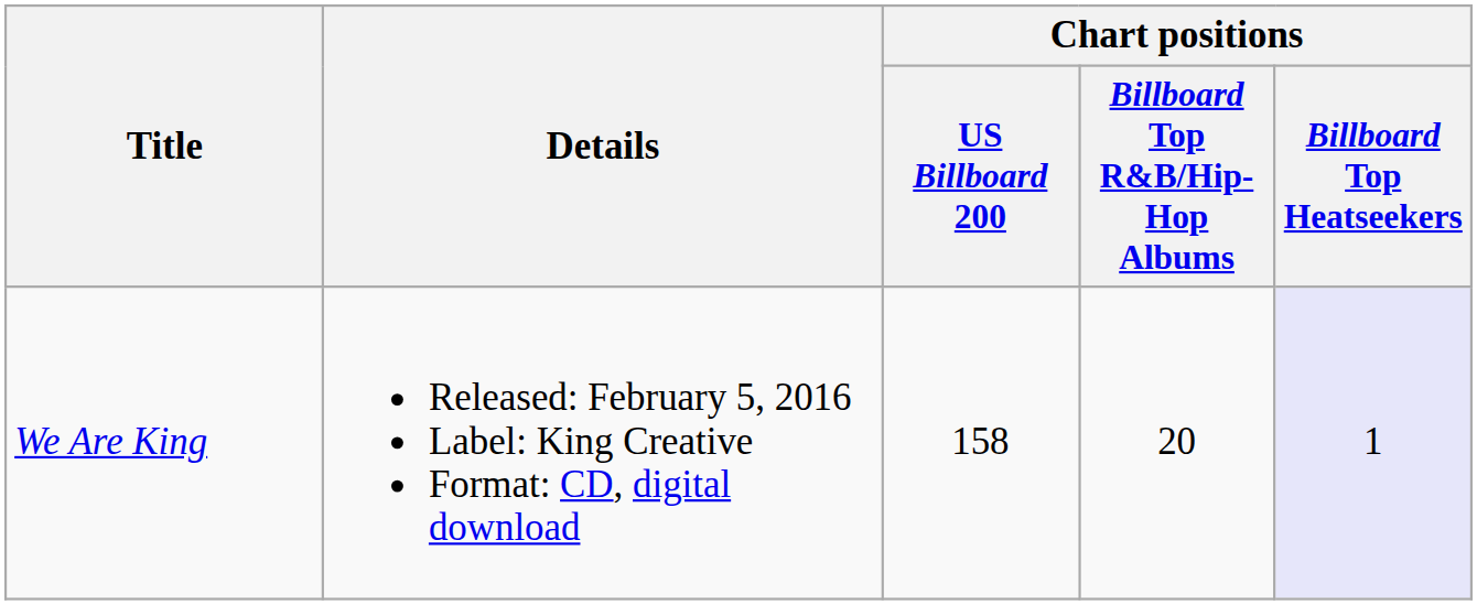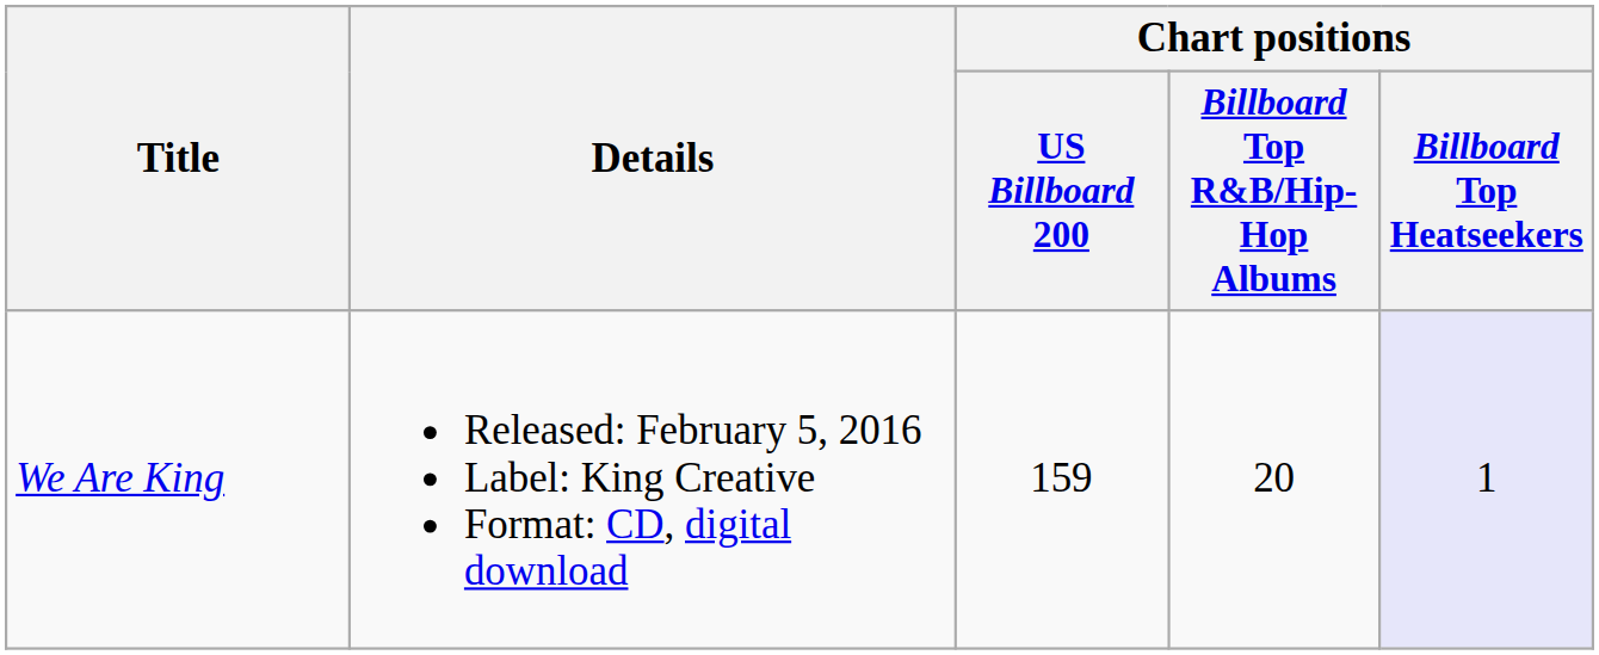We Are King | Chart positions / US Billboard 200: 158 -> 159
